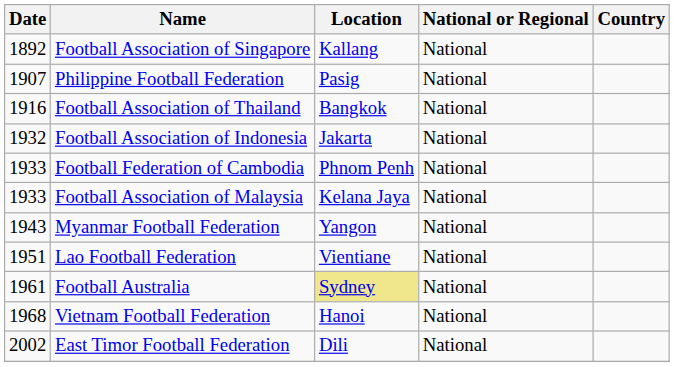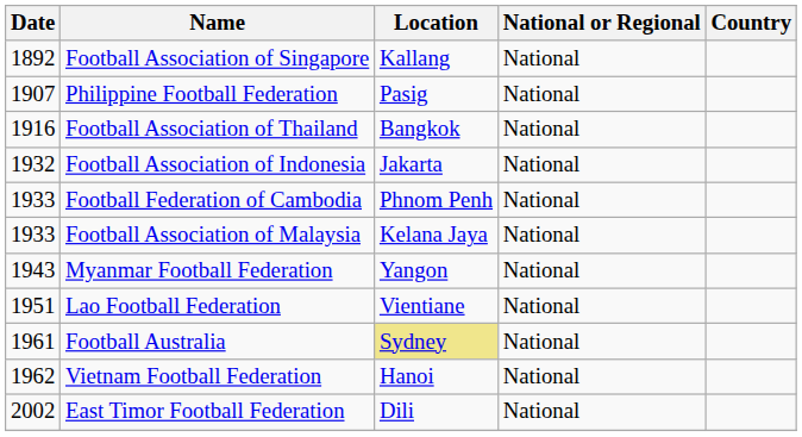Vietnam Football Federation | Date: 1968 -> 1962
